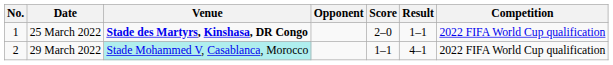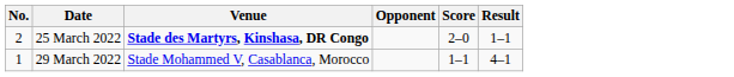- column: Competition | 2022 FIFA World Cup qualification | 2022 FIFA World Cup qualification
25 March 2022 | No.: 1 -> 2
29 March 2022 | No.: 2 -> 1
29 March 2022 | Venue: paleturquoise background -> no background
